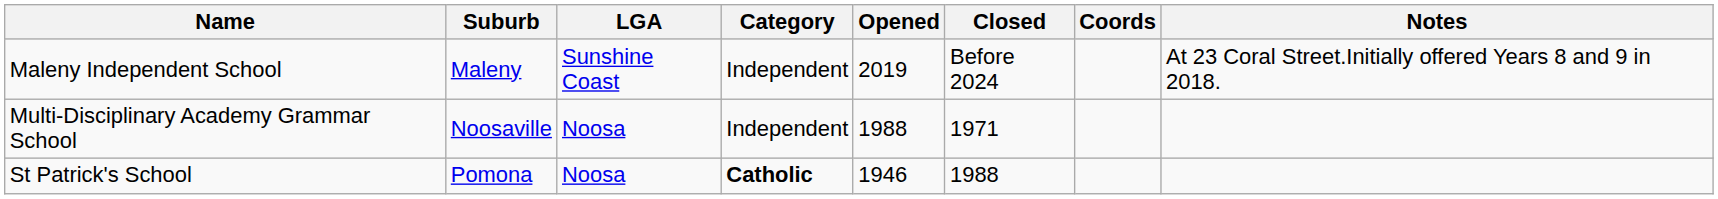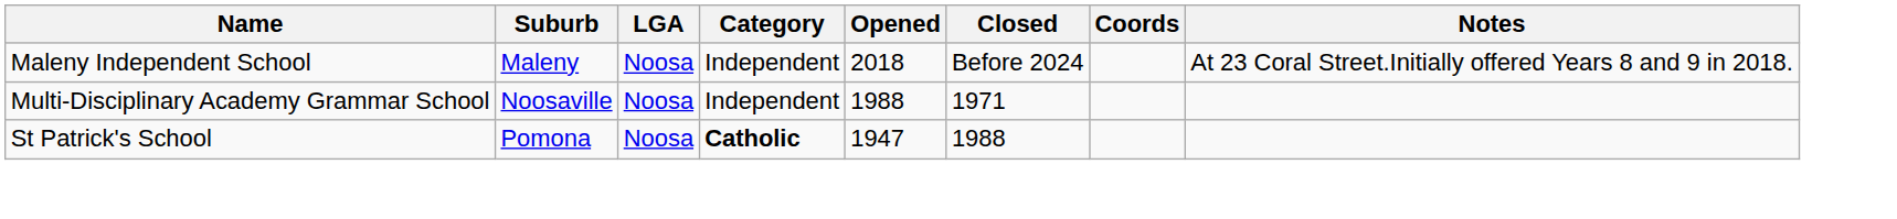Maleny Independent School | LGA: Sunshine Coast -> Noosa
Maleny Independent School | Opened: 2019 -> 2018
St Patrick's School | Opened: 1946 -> 1947
